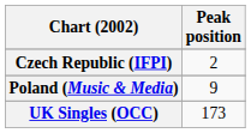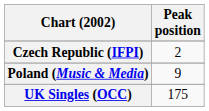UK Singles (OCC) | Peak position: 173 -> 175
